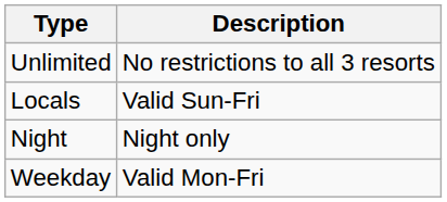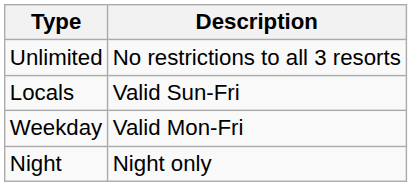rows swapped: Weekday <-> Night
